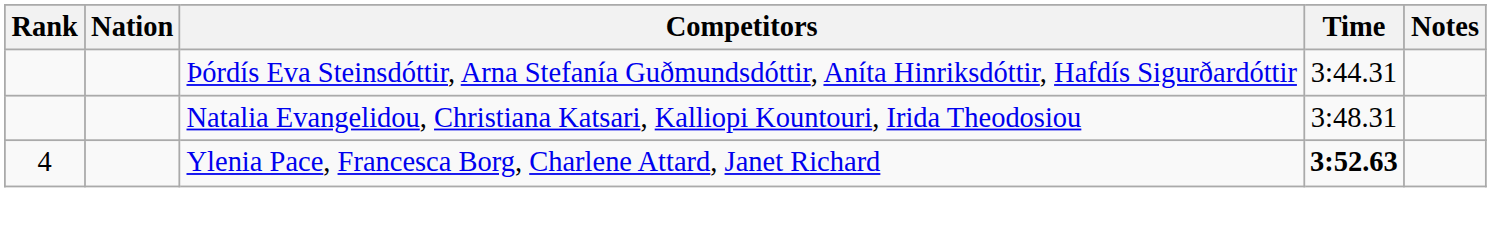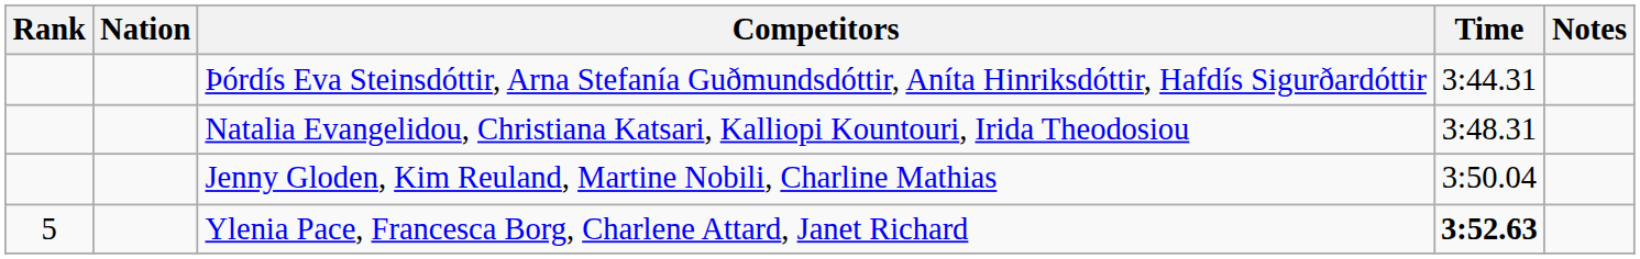+ row: Jenny Gloden, Kim Reuland, Martine Nobili, Charline Mathias | 3:50.04
Ylenia Pace, Francesca Borg, Charlene Attard, Janet Richard | Rank: 4 -> 5
